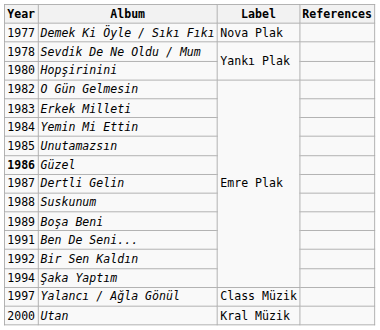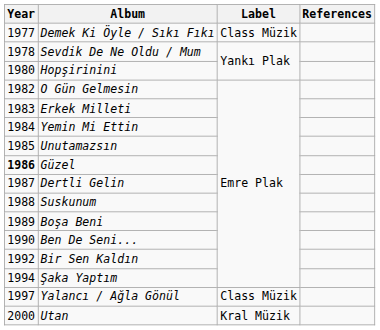Demek Ki Öyle / Sıkı Fıkı | Label: Nova Plak -> Class Müzik
Ben De Seni... | Year: 1991 -> 1990
